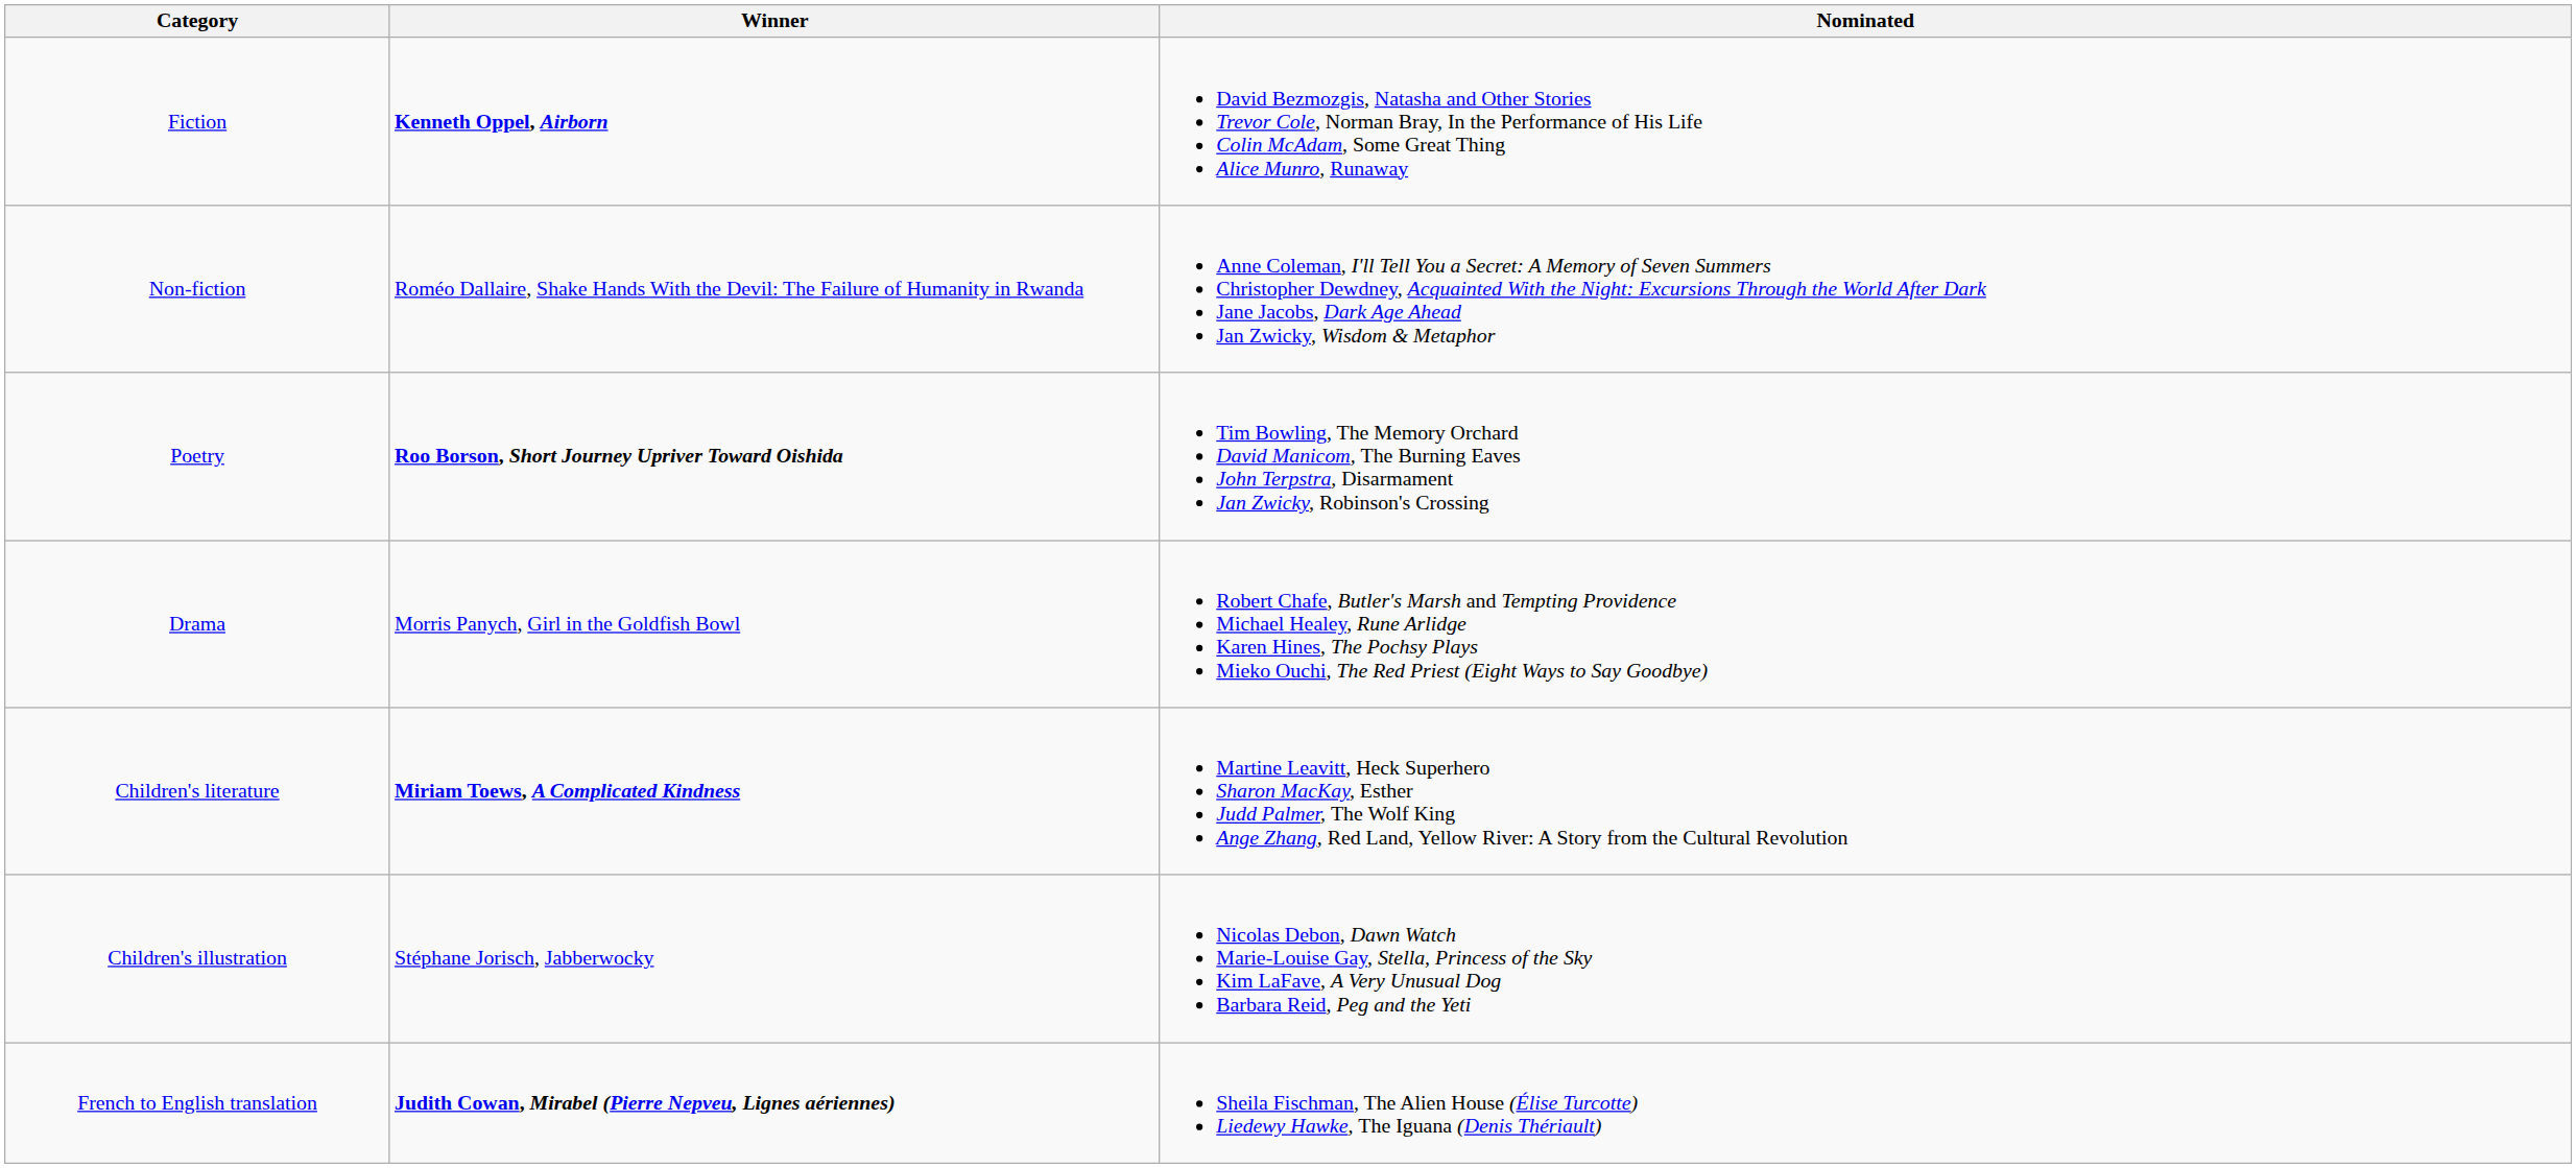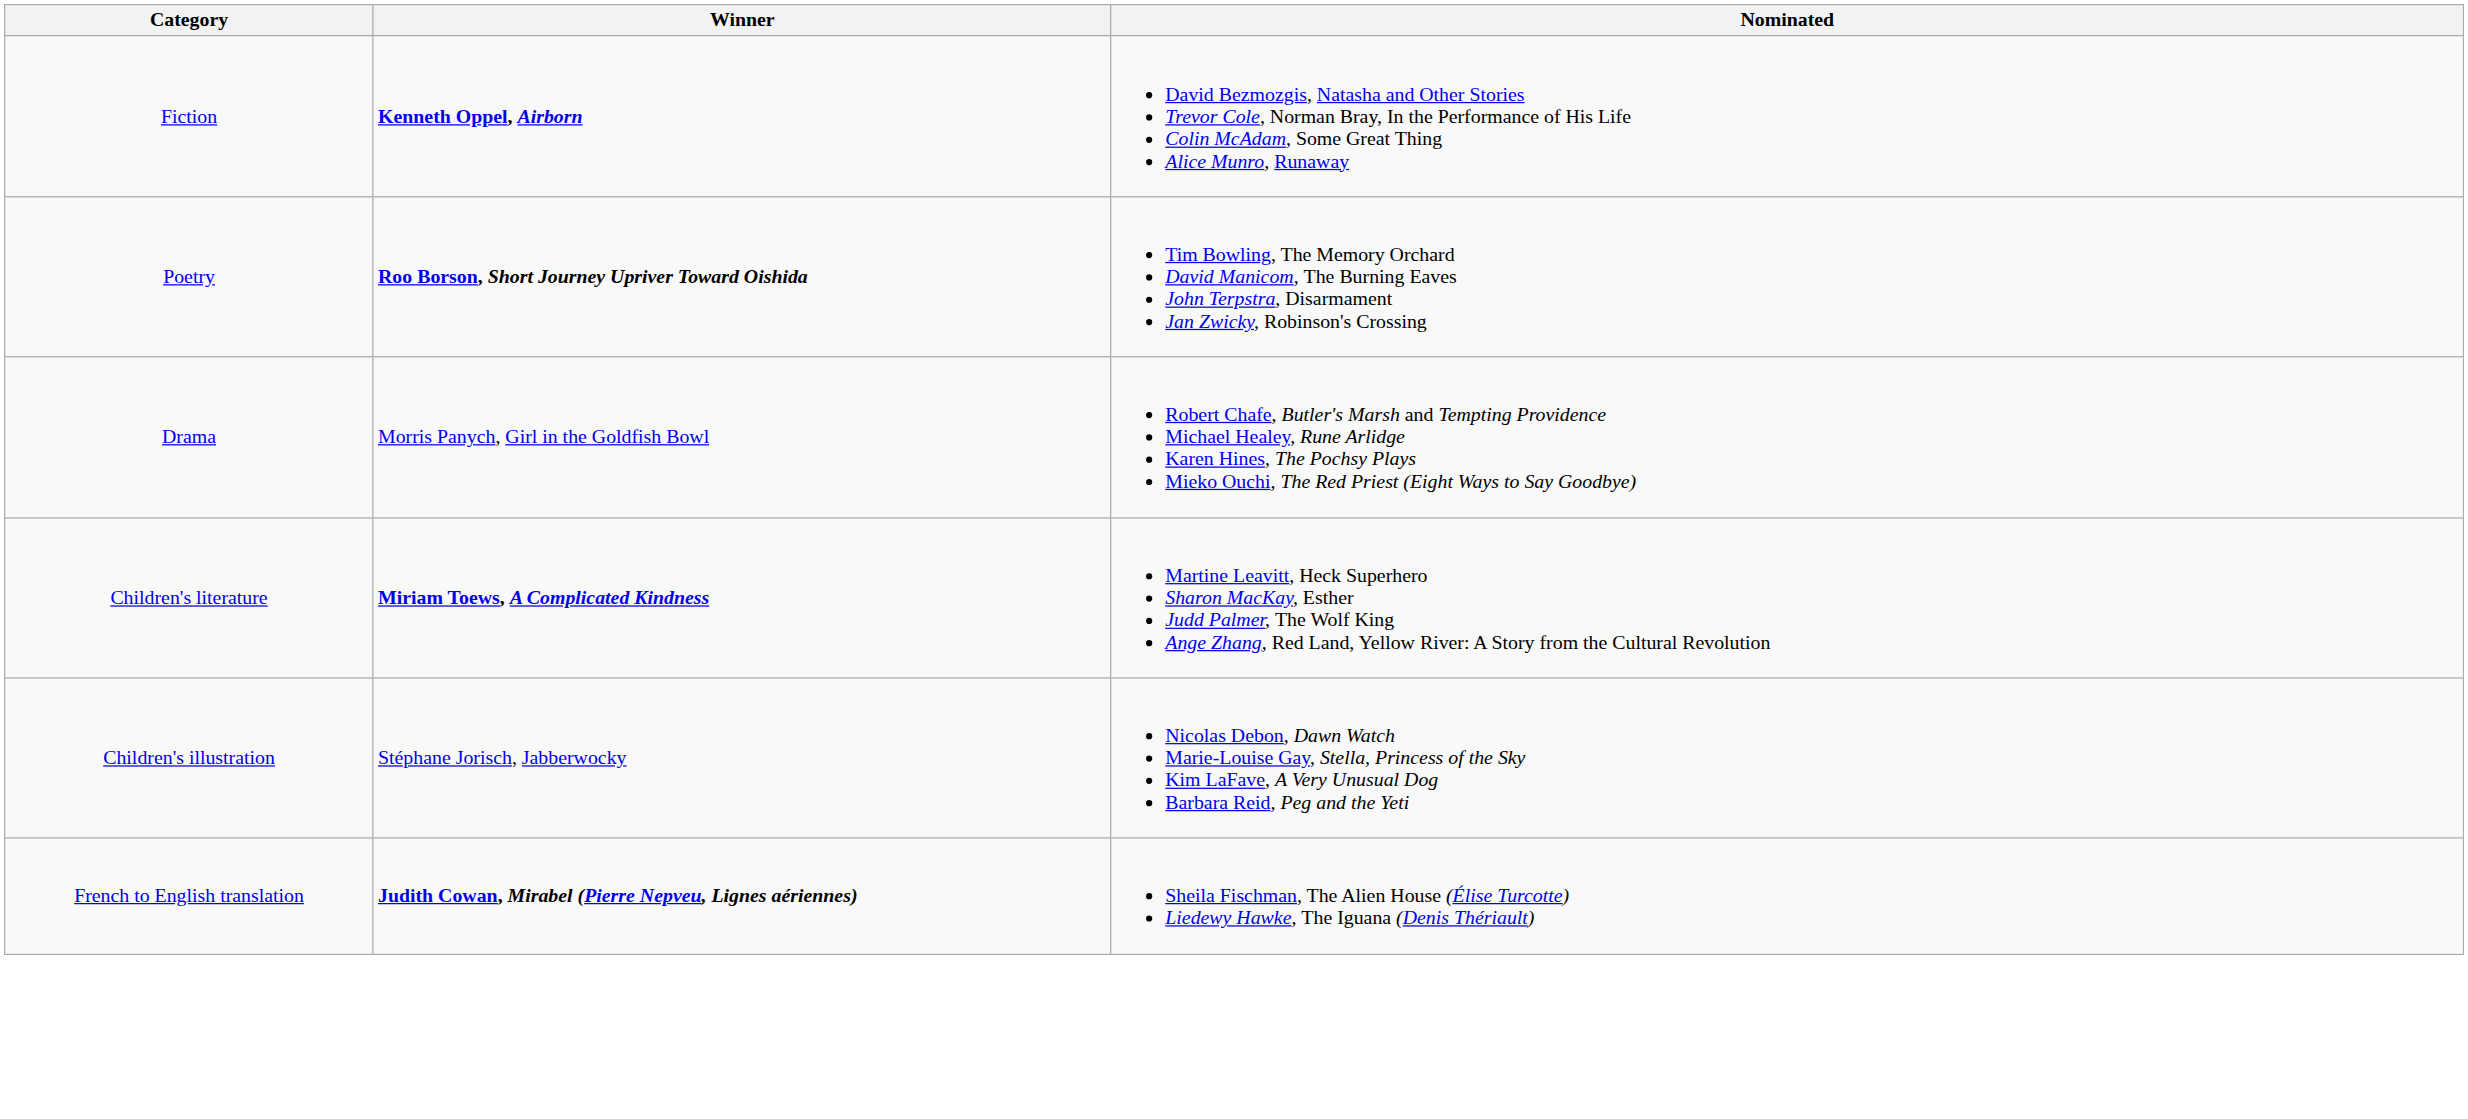- row: Non-fiction | Roméo Dallaire, Shake Hands With the Devil: The Failure of Humanity in Rwanda | Anne Coleman, I'll Tell You a Secret: A Memory of Seven Summers Christopher Dewdney, Acquainted With the Night: Excursions Through the World After Dark Jane Jacobs, Dark Age Ahead Jan Zwicky, Wisdom & Metaphor
